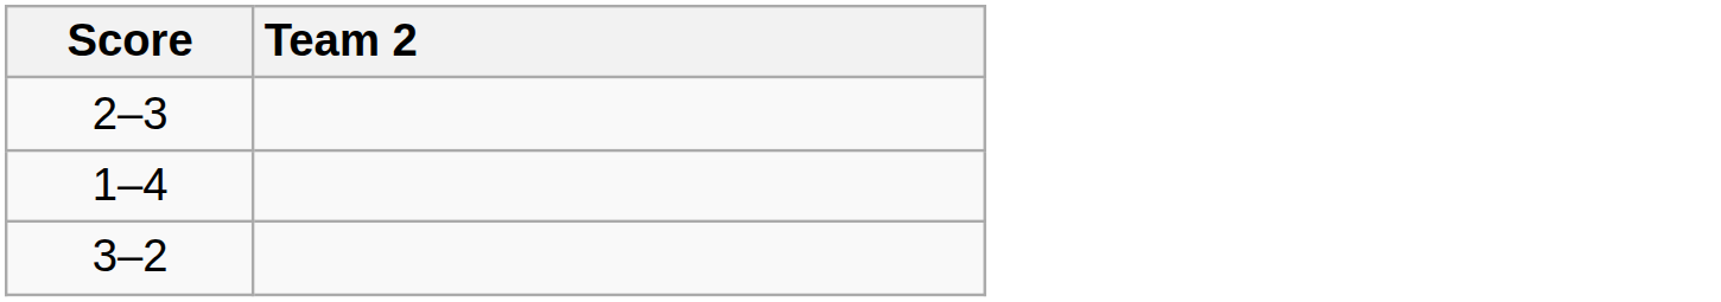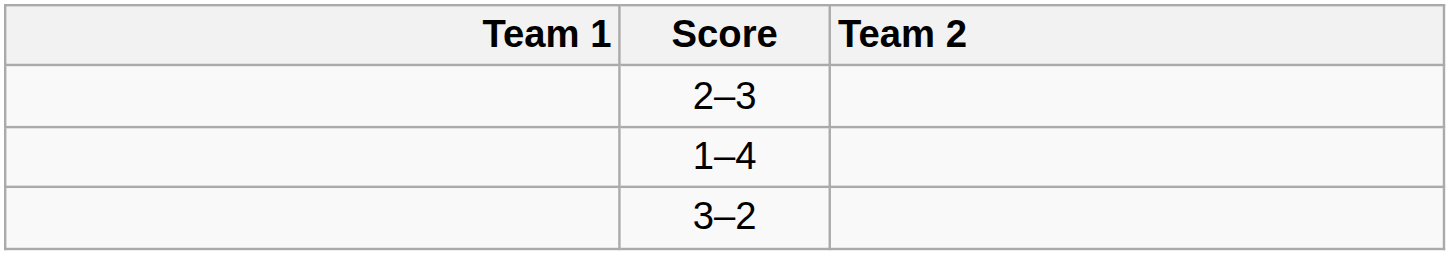+ column: Team 1
